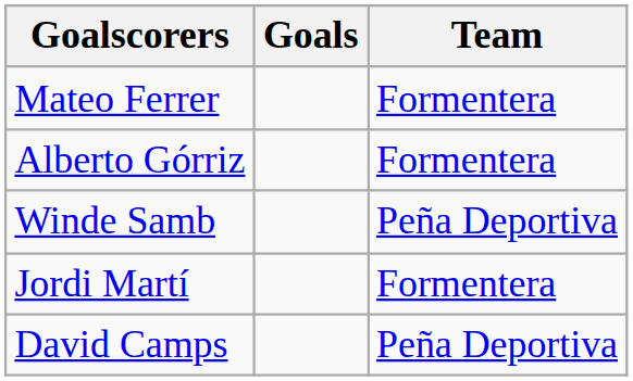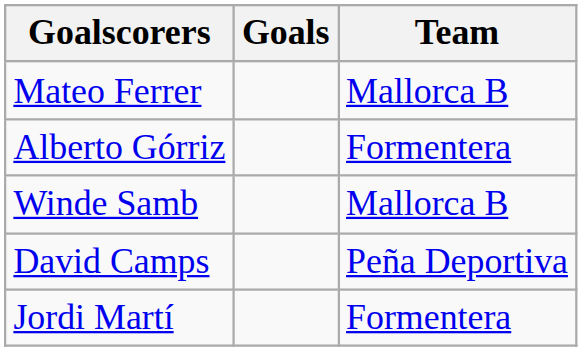Mateo Ferrer | Team: Formentera -> Mallorca B
Winde Samb | Team: Peña Deportiva -> Mallorca B
rows swapped: Jordi Martí <-> David Camps
